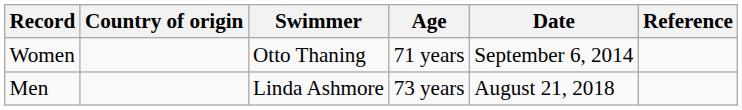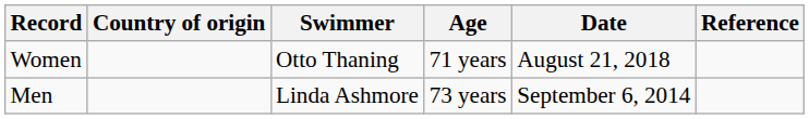Women | Date: September 6, 2014 -> August 21, 2018
Men | Date: August 21, 2018 -> September 6, 2014
